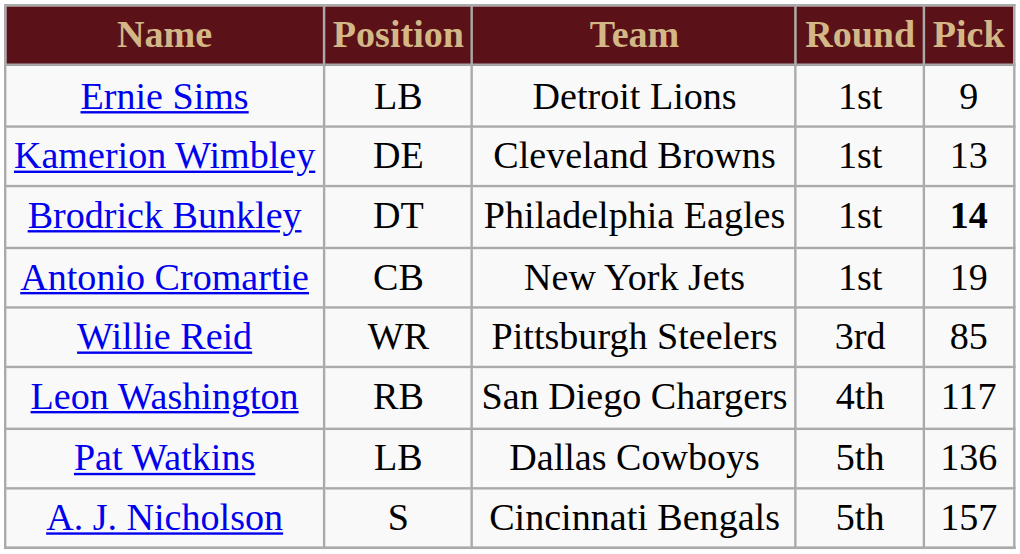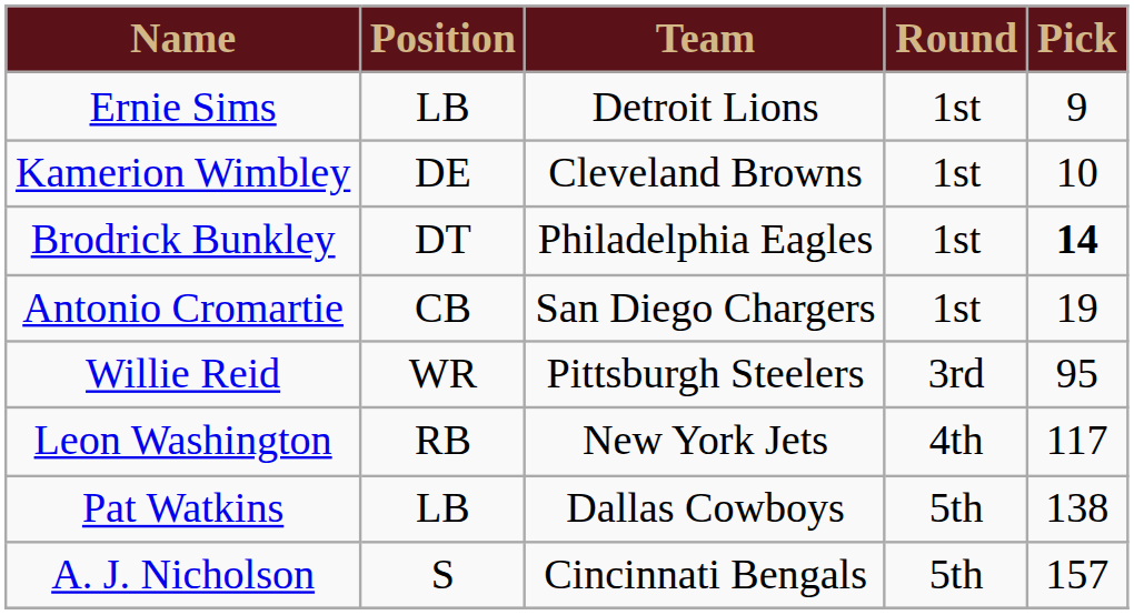Kamerion Wimbley | Pick: 13 -> 10
Antonio Cromartie | Team: New York Jets -> San Diego Chargers
Willie Reid | Pick: 85 -> 95
Leon Washington | Team: San Diego Chargers -> New York Jets
Pat Watkins | Pick: 136 -> 138
